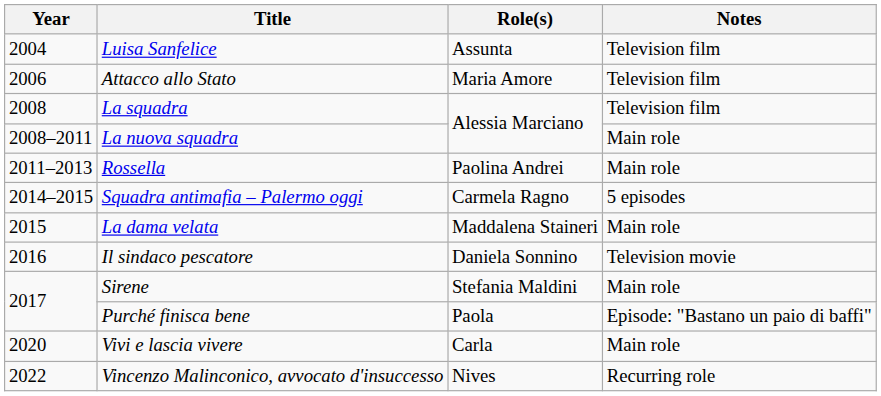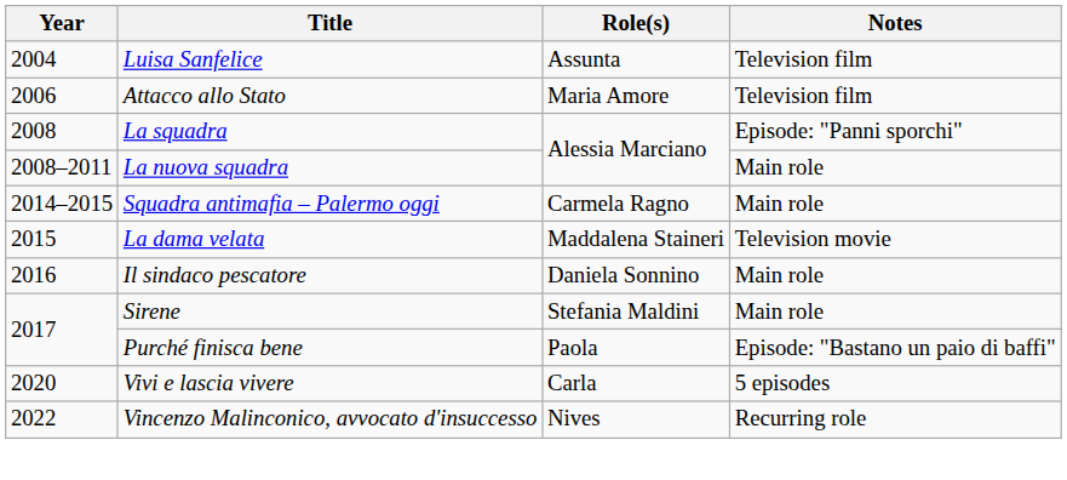La squadra | Notes: Television film -> Episode: "Panni sporchi"
- row: 2011–2013 | Rossella | Paolina Andrei | Main role
Squadra antimafia – Palermo oggi | Notes: 5 episodes -> Main role
La dama velata | Notes: Main role -> Television movie
Il sindaco pescatore | Notes: Television movie -> Main role
Vivi e lascia vivere | Notes: Main role -> 5 episodes
